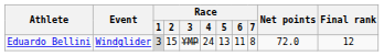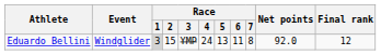Eduardo Bellini | Net points: 72.0 -> 92.0
